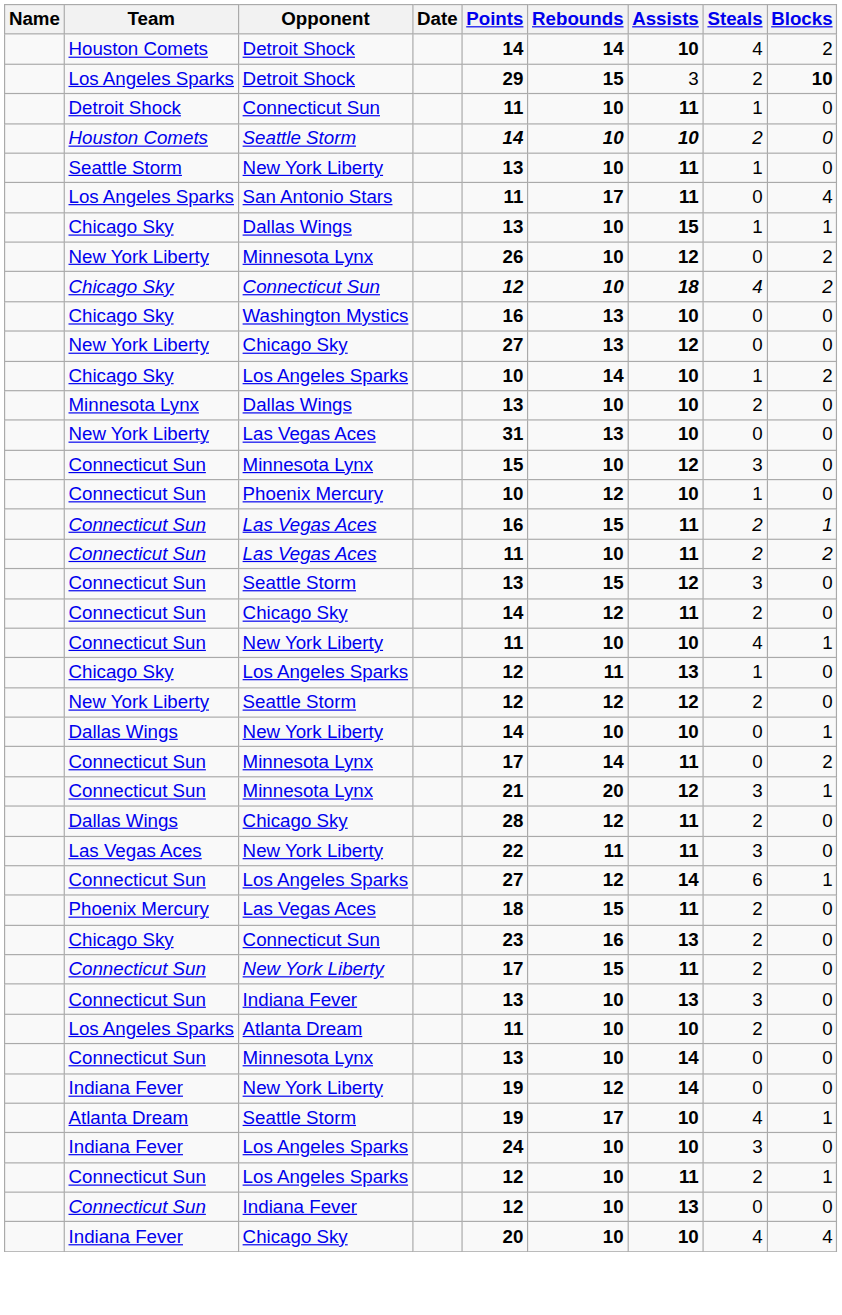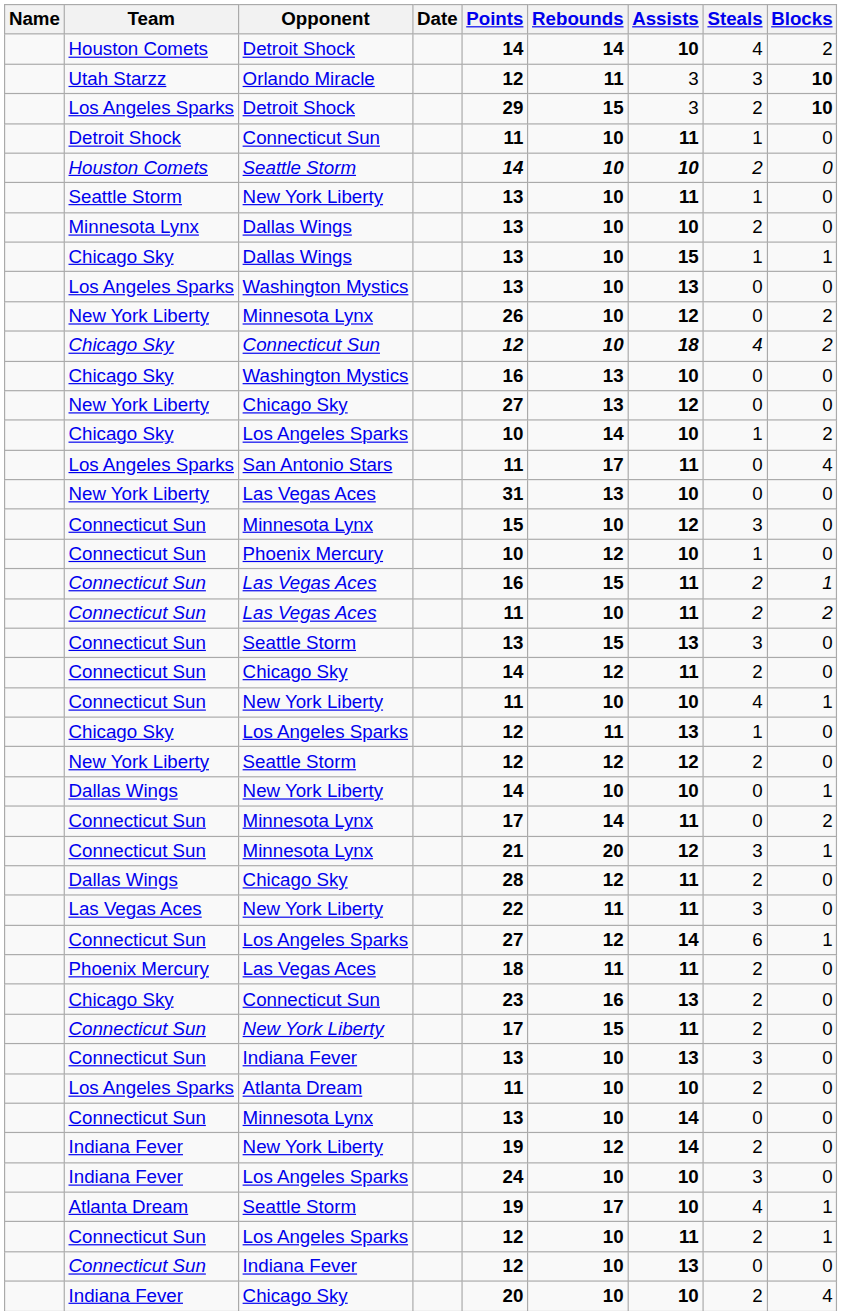+ row: Utah Starzz | Orlando Miracle | 12 | 11 | 3 | 3 | 10
rows swapped: San Antonio Stars <-> Minnesota Lynx / Dallas Wings
+ row: Los Angeles Sparks | Washington Mystics | 13 | 10 | 13 | 0 | 0
Connecticut Sun / Seattle Storm | Assists: 12 -> 13
Phoenix Mercury / Las Vegas Aces | Rebounds: 15 -> 11
Indiana Fever / New York Liberty | Steals: 0 -> 2
rows swapped: Atlanta Dream / Seattle Storm <-> Indiana Fever / Los Angeles Sparks
Indiana Fever / Chicago Sky | Steals: 4 -> 2
